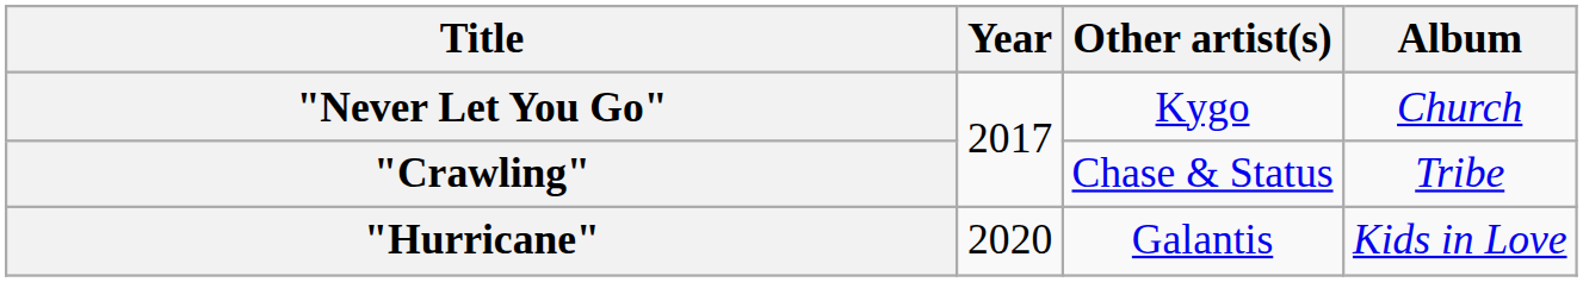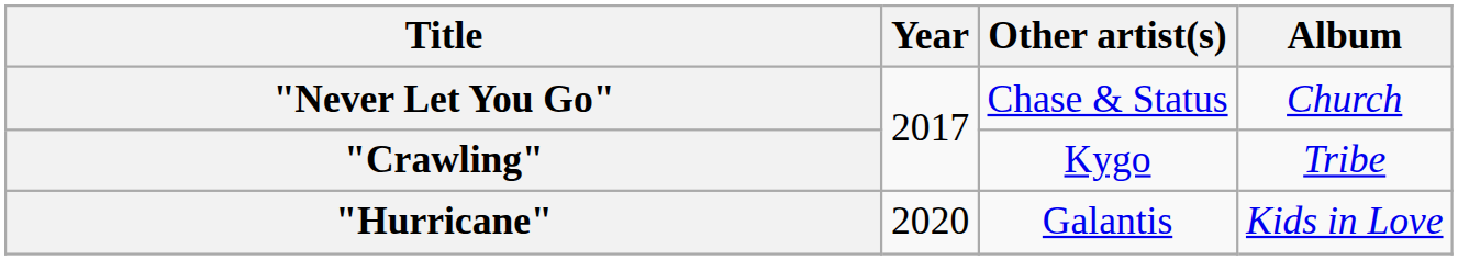"Never Let You Go" | Other artist(s): Kygo -> Chase & Status
"Crawling" | Other artist(s): Chase & Status -> Kygo
